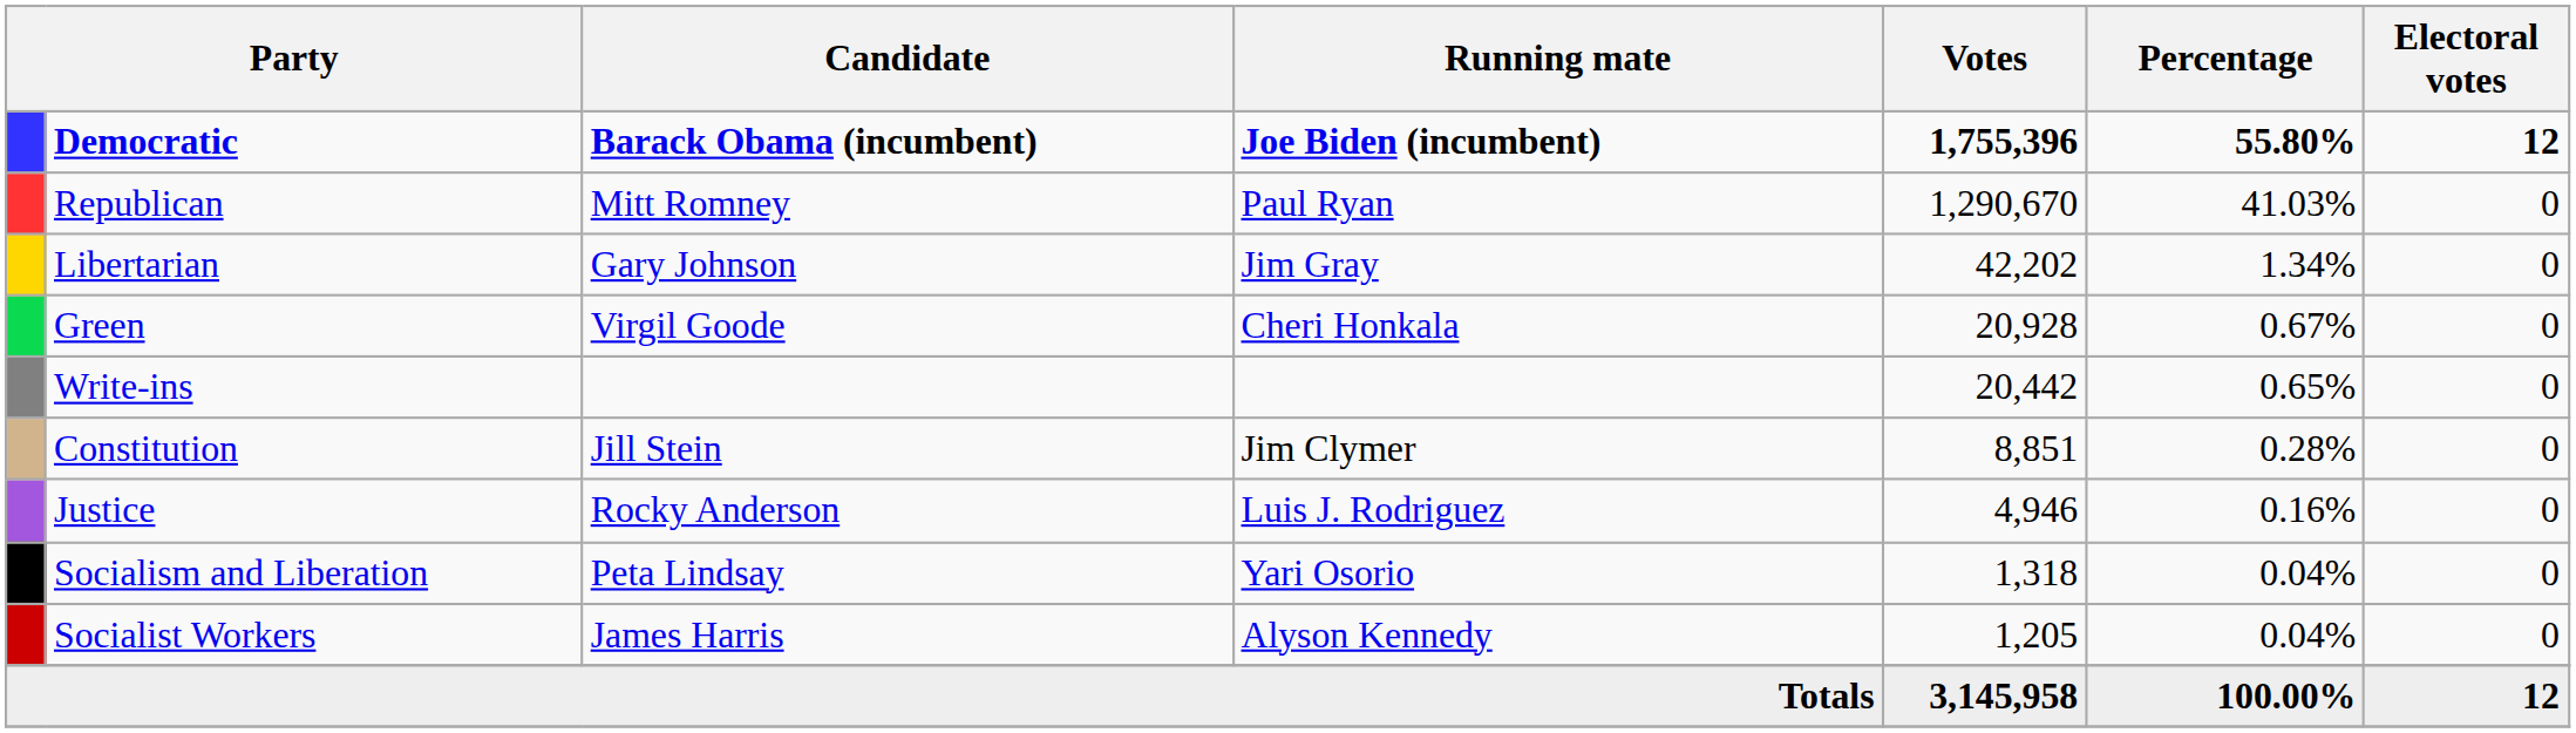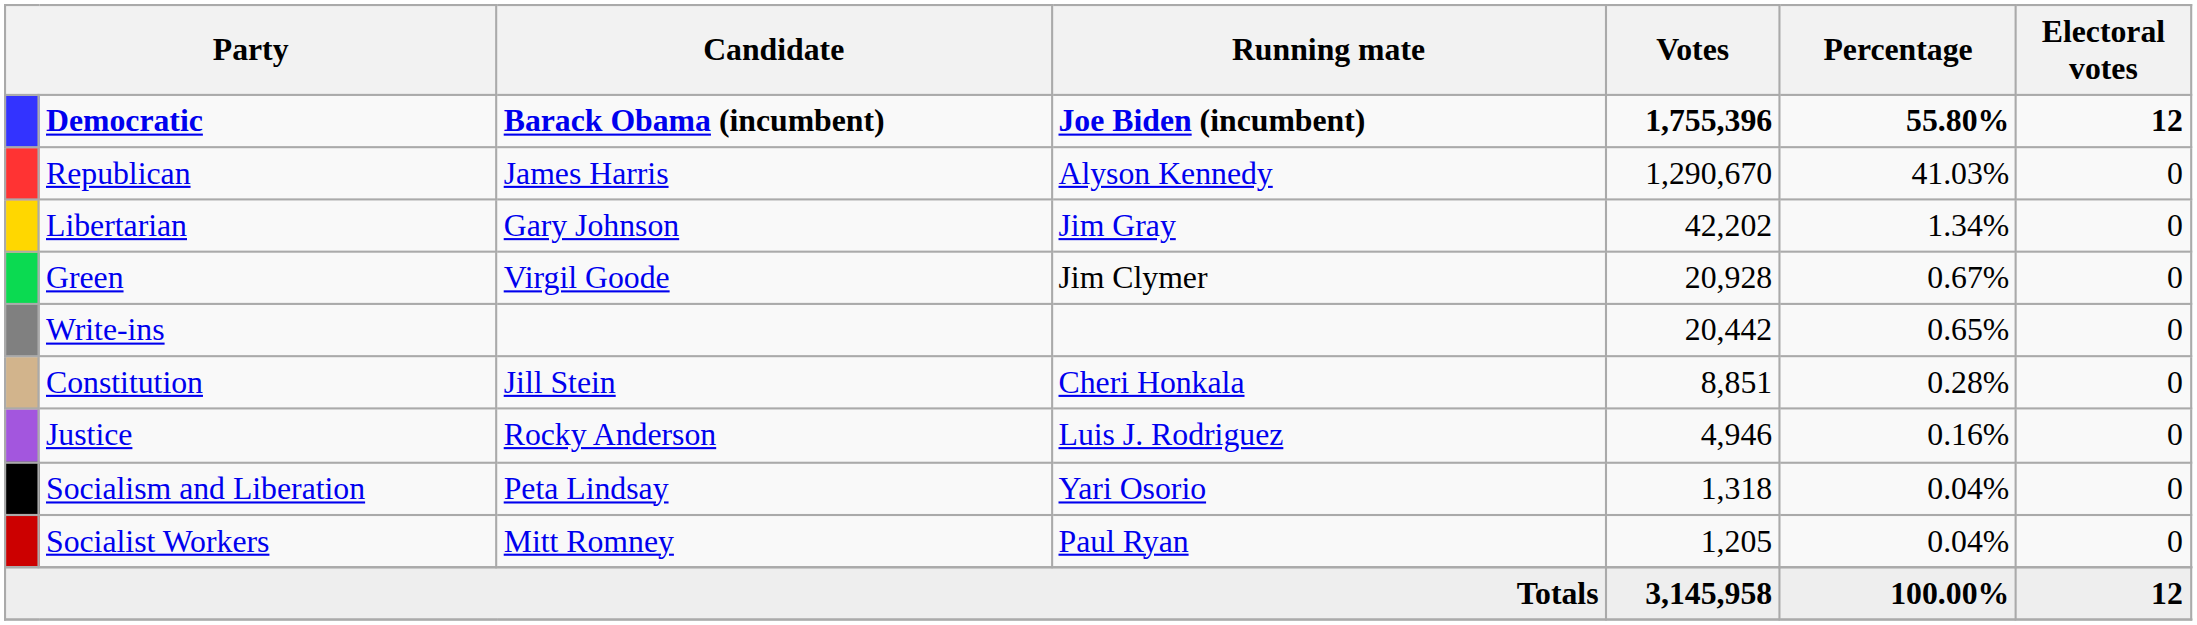Republican | Candidate: Mitt Romney -> James Harris
Republican | Running mate: Paul Ryan -> Alyson Kennedy
Green | Running mate: Cheri Honkala -> Jim Clymer
Constitution | Running mate: Jim Clymer -> Cheri Honkala
Socialist Workers | Candidate: James Harris -> Mitt Romney
Socialist Workers | Running mate: Alyson Kennedy -> Paul Ryan
